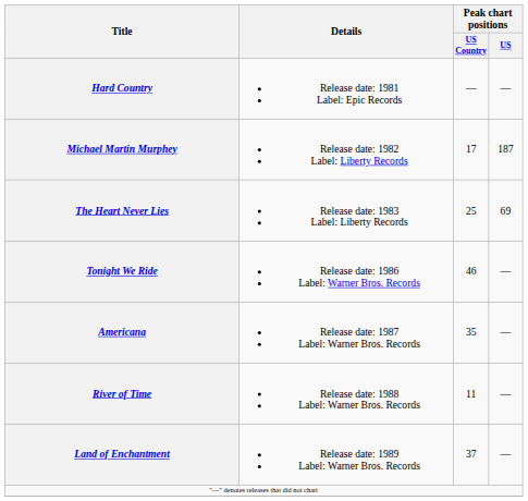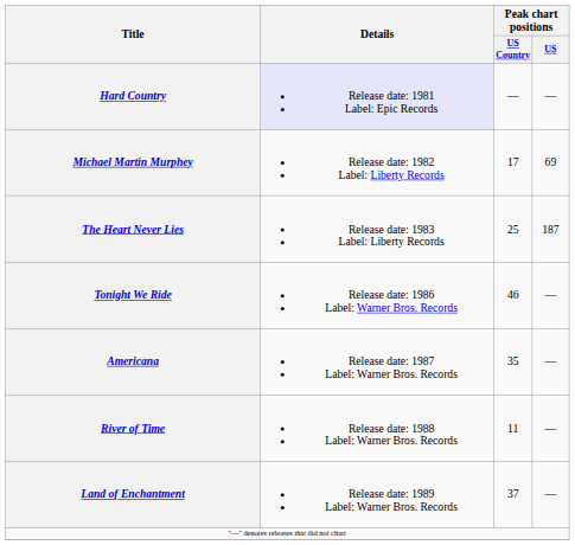Hard Country | Details: no background -> lavender background
Michael Martin Murphey | Peak chart positions / US: 187 -> 69
The Heart Never Lies | Peak chart positions / US: 69 -> 187
